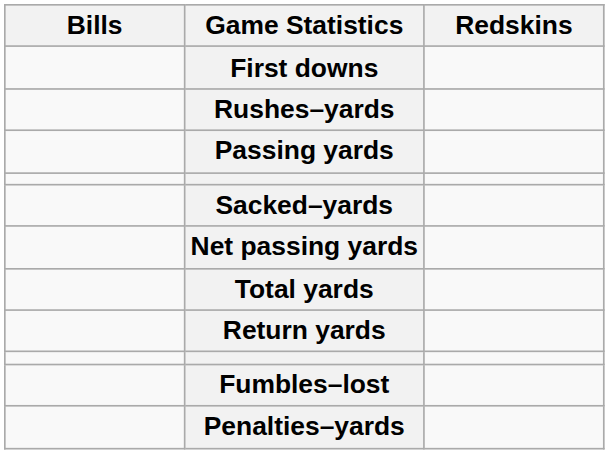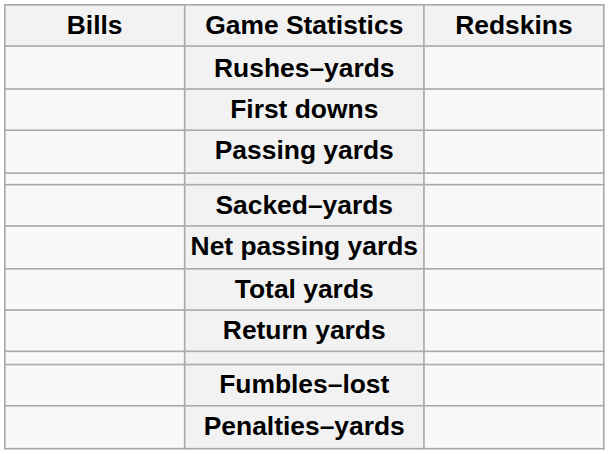rows swapped: First downs <-> Rushes–yards
